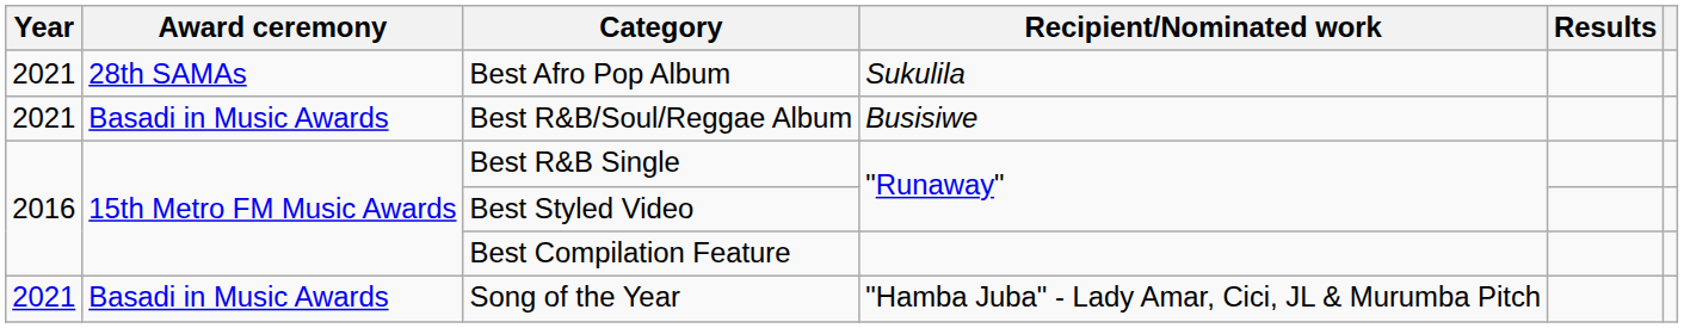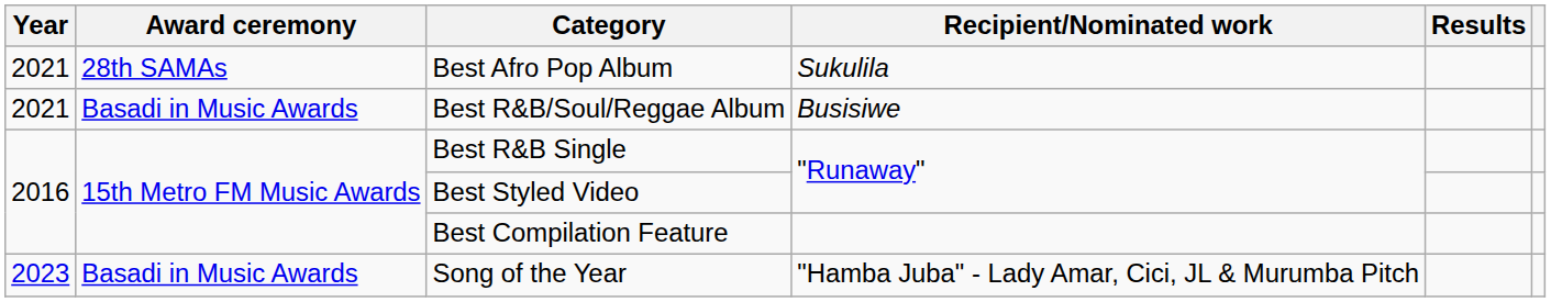Song of the Year | Year: 2021 -> 2023
